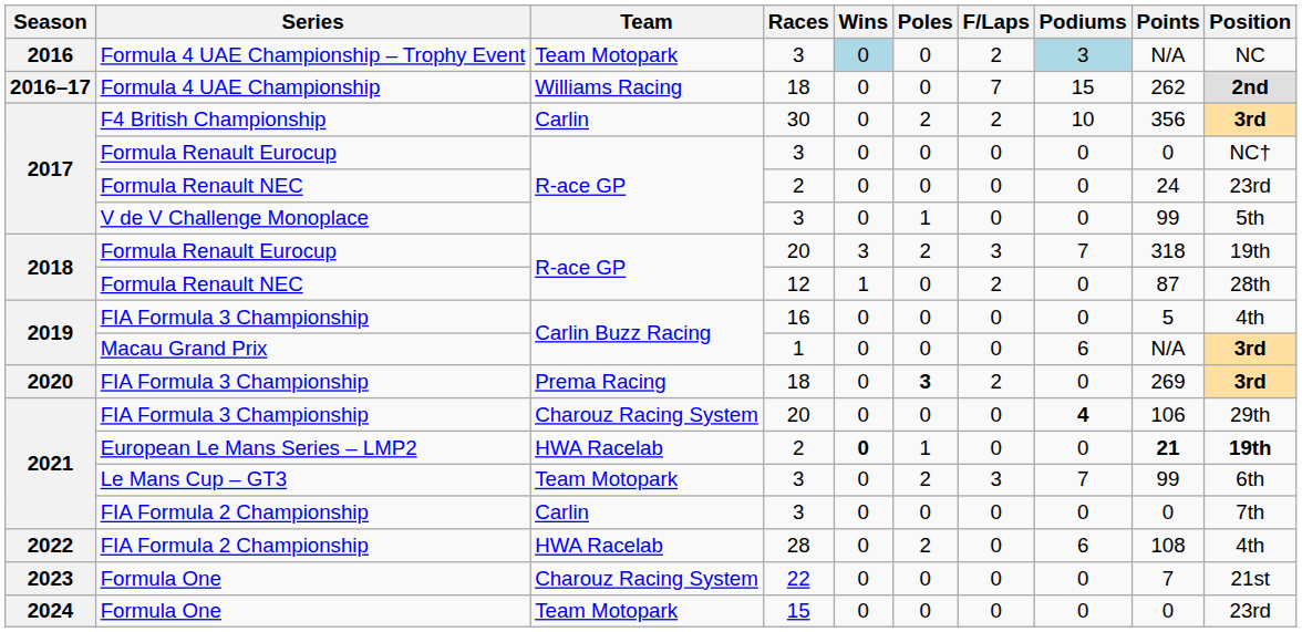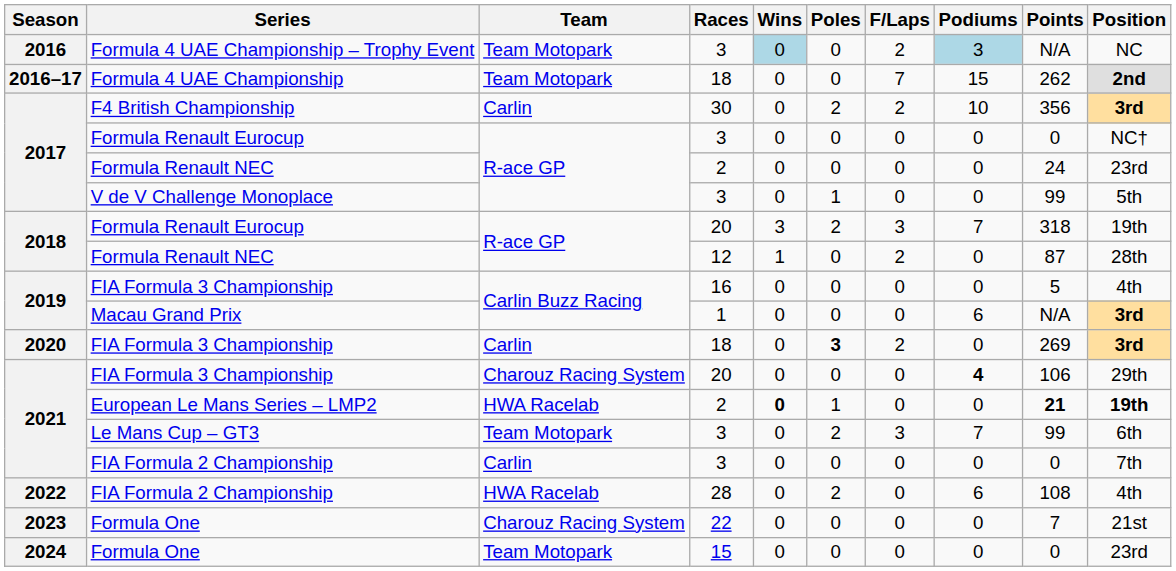Formula 4 UAE Championship | Team: Williams Racing -> Team Motopark
FIA Formula 3 Championship / 18 | Team: Prema Racing -> Carlin
